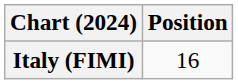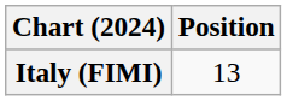Italy (FIMI) | Position: 16 -> 13
